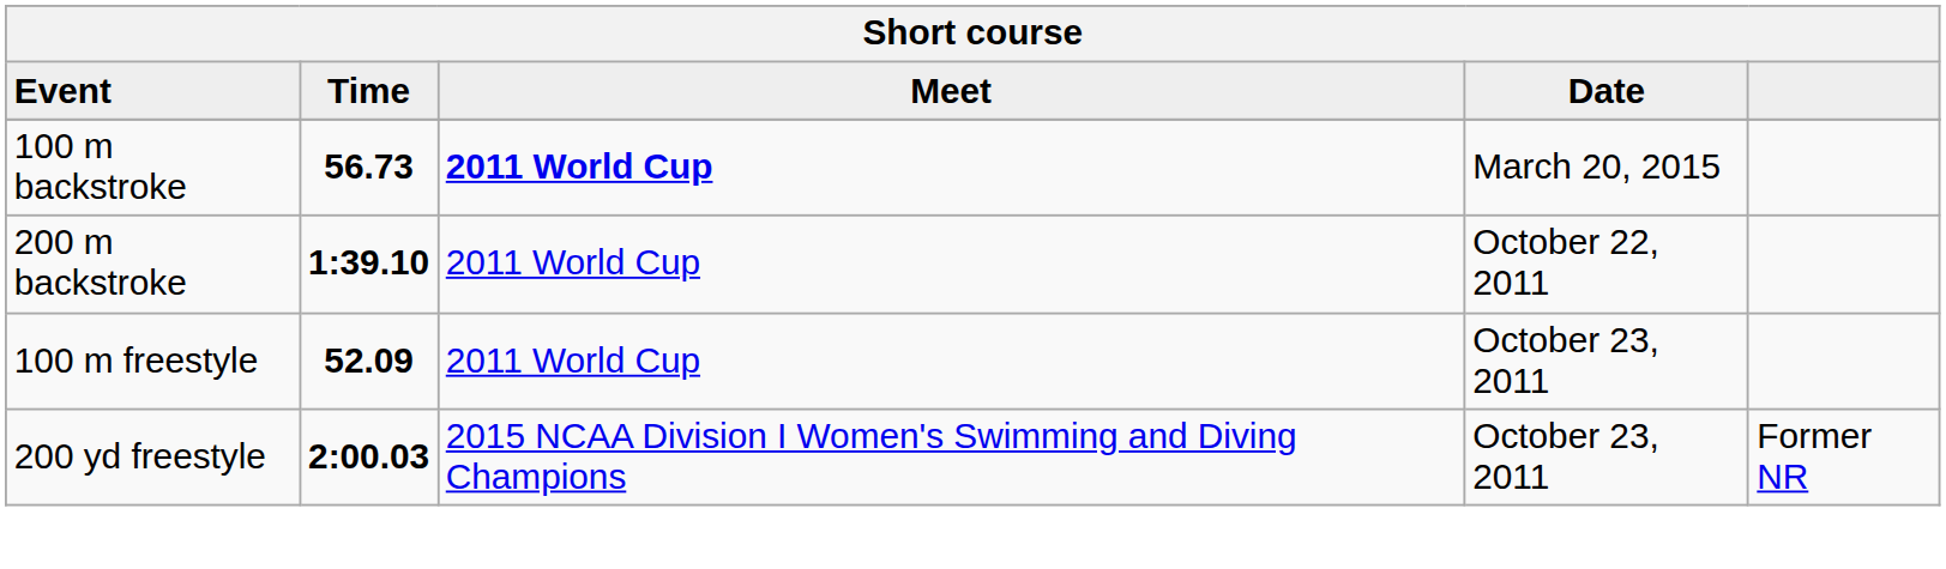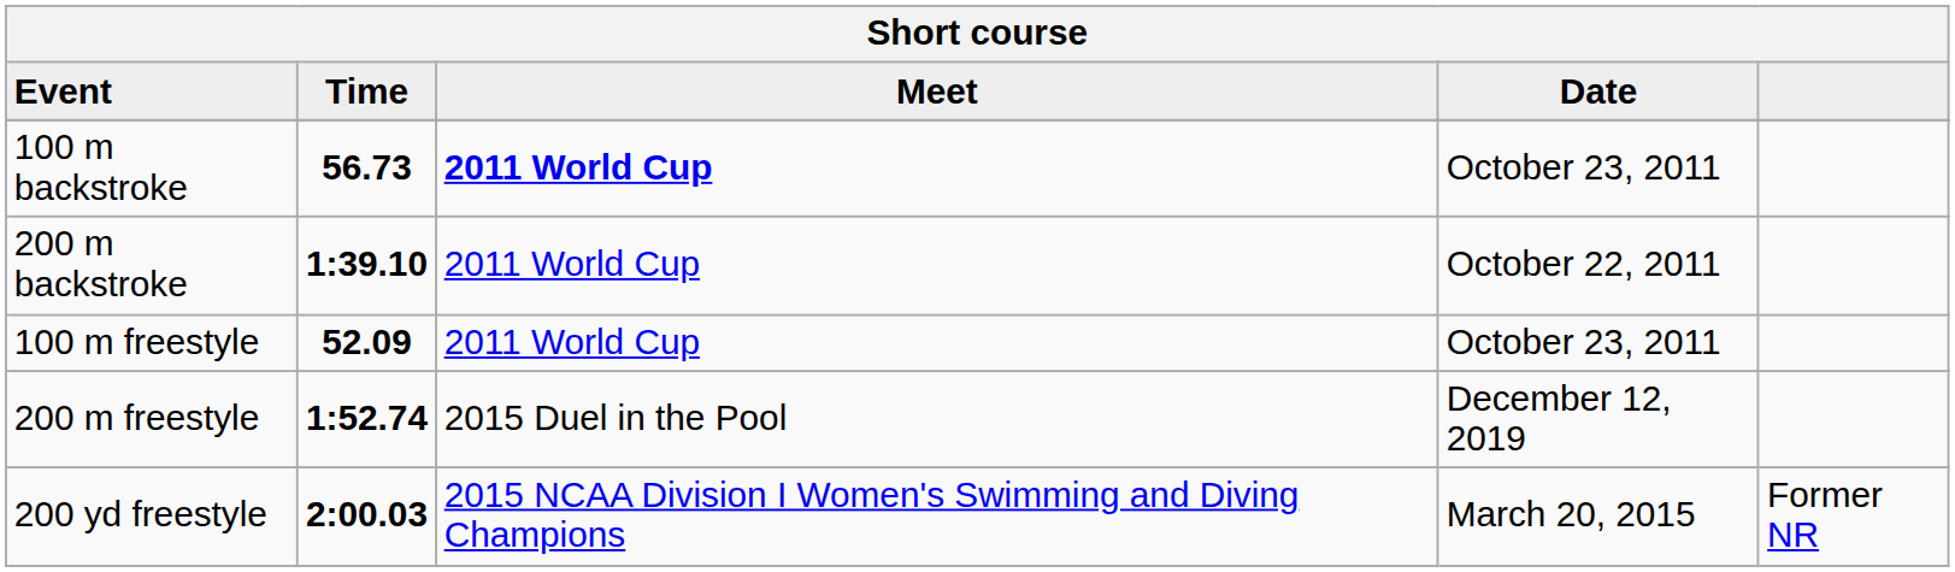100 m backstroke | Date: March 20, 2015 -> October 23, 2011
+ row: 200 m freestyle | 1:52.74 | 2015 Duel in the Pool | December 12, 2019
200 yd freestyle | Date: October 23, 2011 -> March 20, 2015
